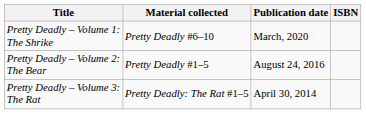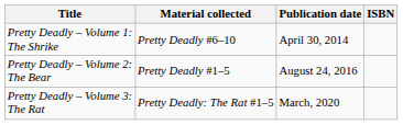Pretty Deadly – Volume 1: The Shrike | Publication date: March, 2020 -> April 30, 2014
Pretty Deadly – Volume 3: The Rat | Publication date: April 30, 2014 -> March, 2020
